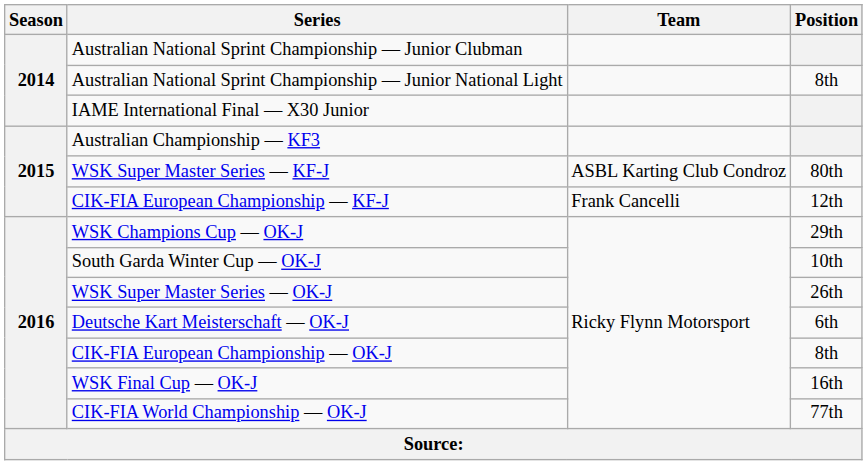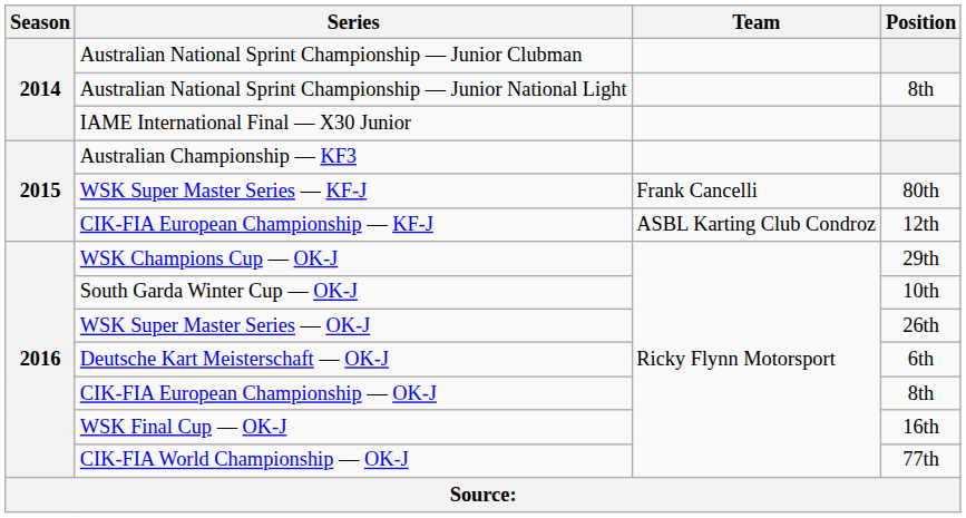WSK Super Master Series — KF-J | Team: ASBL Karting Club Condroz -> Frank Cancelli
CIK-FIA European Championship — KF-J | Team: Frank Cancelli -> ASBL Karting Club Condroz
